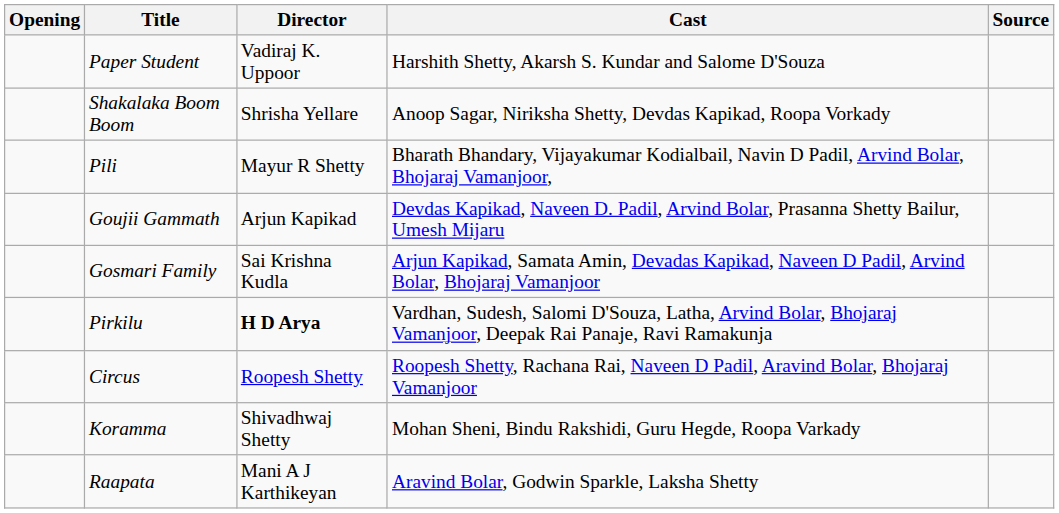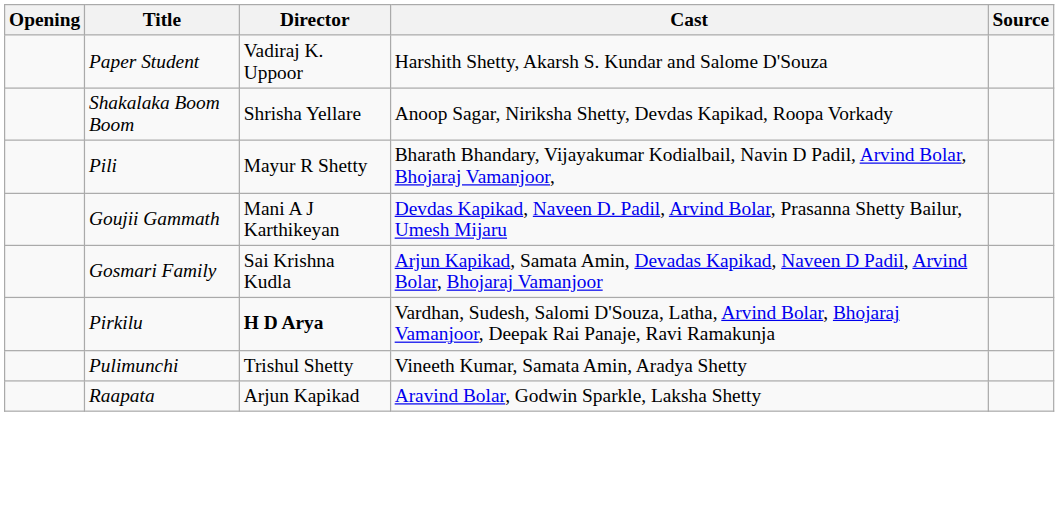Goujii Gammath | Director: Arjun Kapikad -> Mani A J Karthikeyan
- row: Circus | Roopesh Shetty | Roopesh Shetty, Rachana Rai, Naveen D Padil, Aravind Bolar, Bhojaraj Vamanjoor
- row: Koramma | Shivadhwaj Shetty | Mohan Sheni, Bindu Rakshidi, Guru Hegde, Roopa Varkady
+ row: Pulimunchi | Trishul Shetty | Vineeth Kumar, Samata Amin, Aradya Shetty
Raapata | Director: Mani A J Karthikeyan -> Arjun Kapikad
